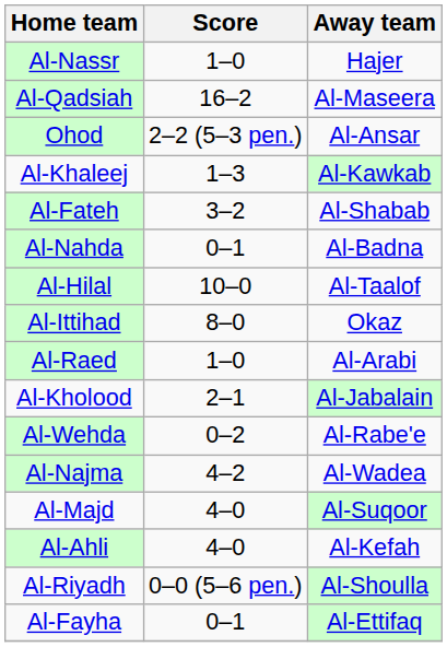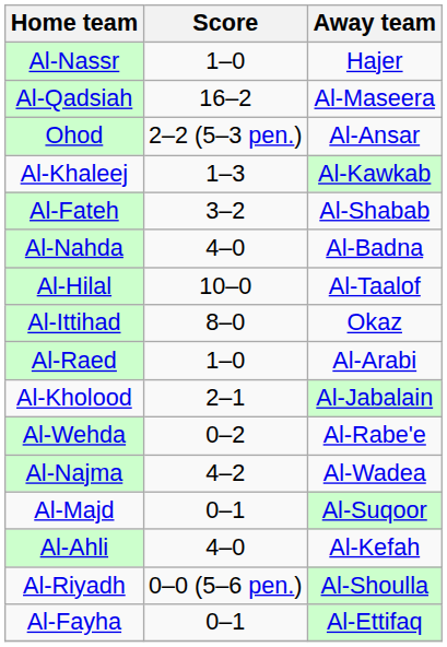Al-Nahda | Score: 0–1 -> 4–0
Al-Majd | Score: 4–0 -> 0–1
